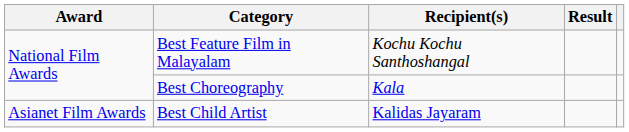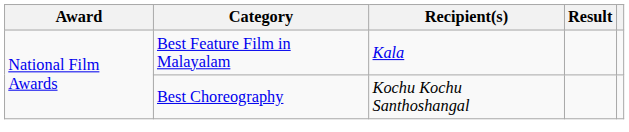Best Feature Film in Malayalam | Recipient(s): Kochu Kochu Santhoshangal -> Kala
Best Choreography | Recipient(s): Kala -> Kochu Kochu Santhoshangal
- row: Asianet Film Awards | Best Child Artist | Kalidas Jayaram
